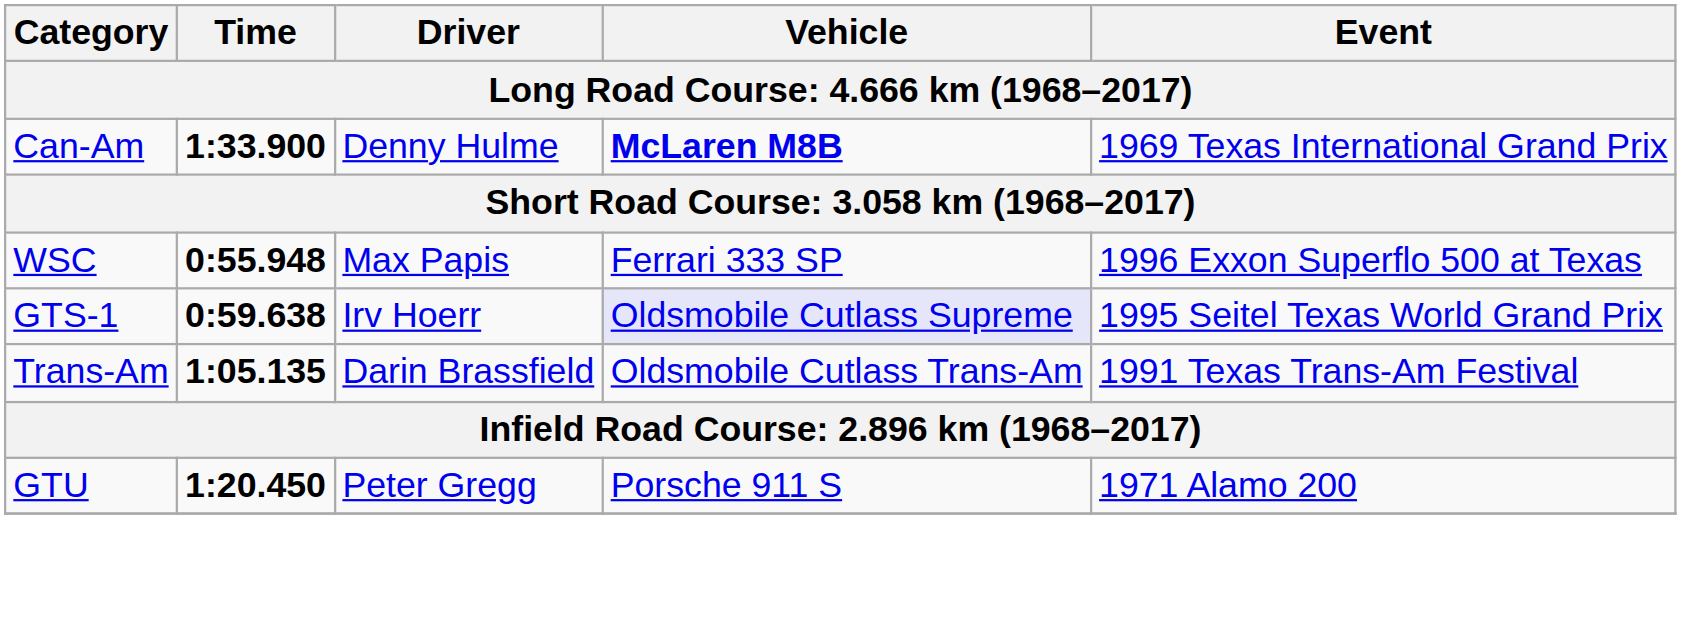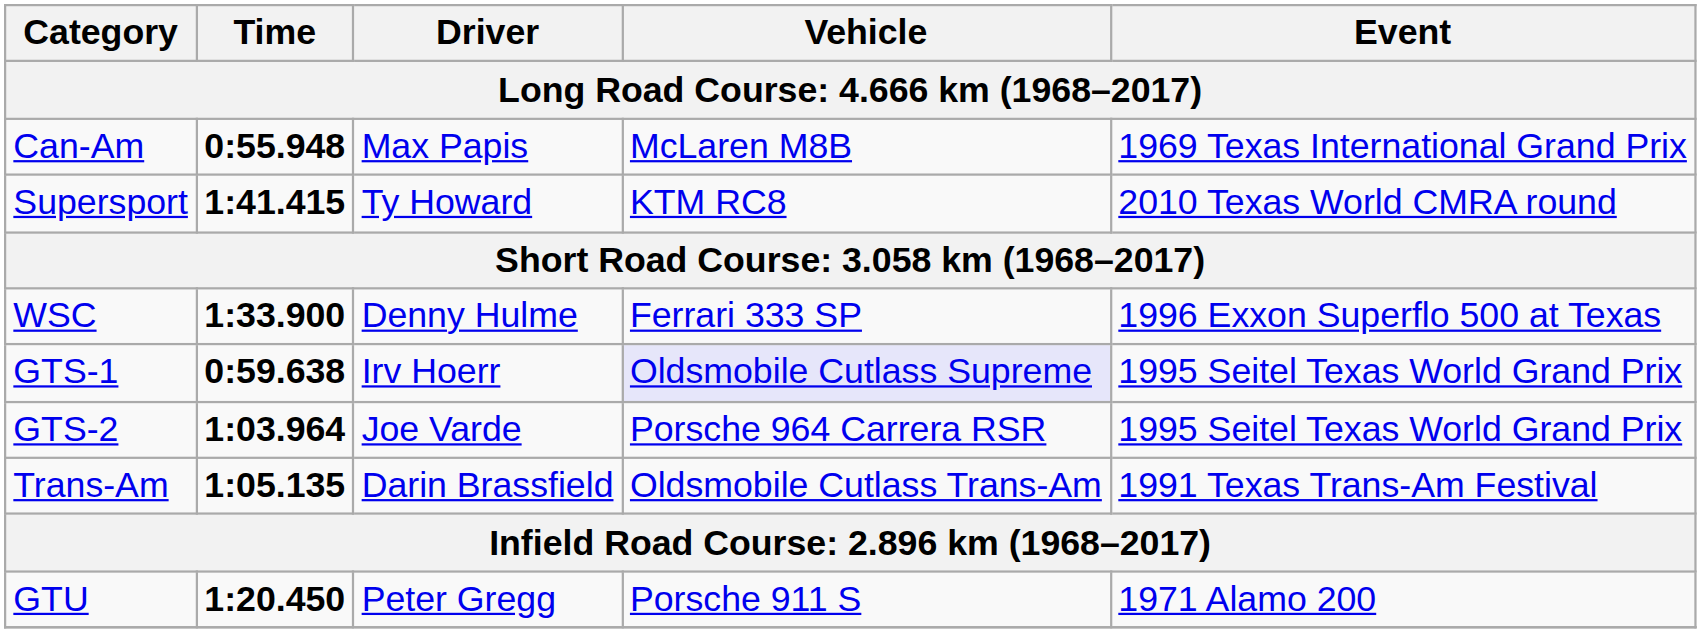Can-Am | Time: 1:33.900 -> 0:55.948
Can-Am | Driver: Denny Hulme -> Max Papis
Can-Am | Vehicle: bold -> normal
+ row: Supersport | 1:41.415 | Ty Howard | KTM RC8 | 2010 Texas World CMRA round
WSC | Time: 0:55.948 -> 1:33.900
WSC | Driver: Max Papis -> Denny Hulme
+ row: GTS-2 | 1:03.964 | Joe Varde | Porsche 964 Carrera RSR | 1995 Seitel Texas World Grand Prix
